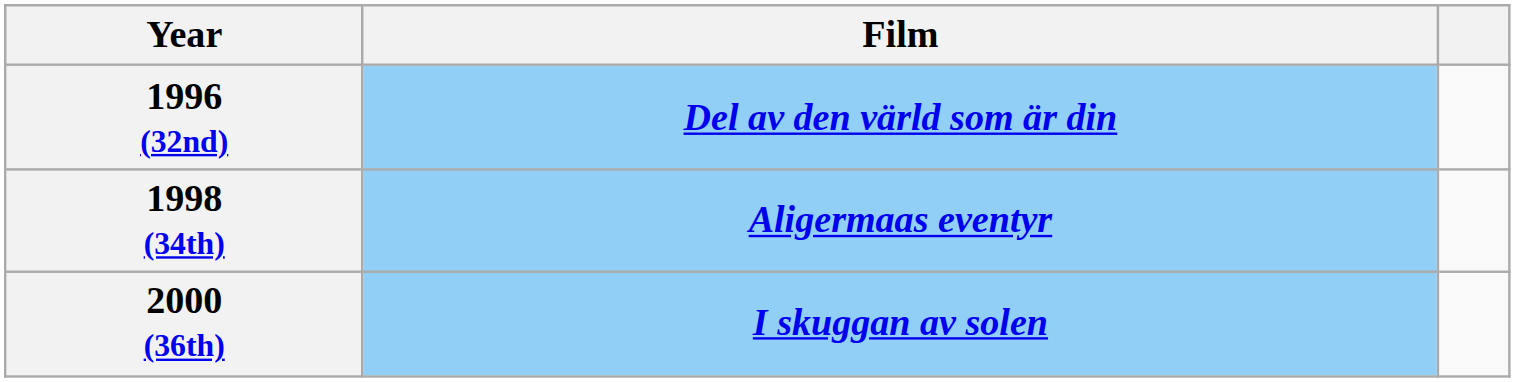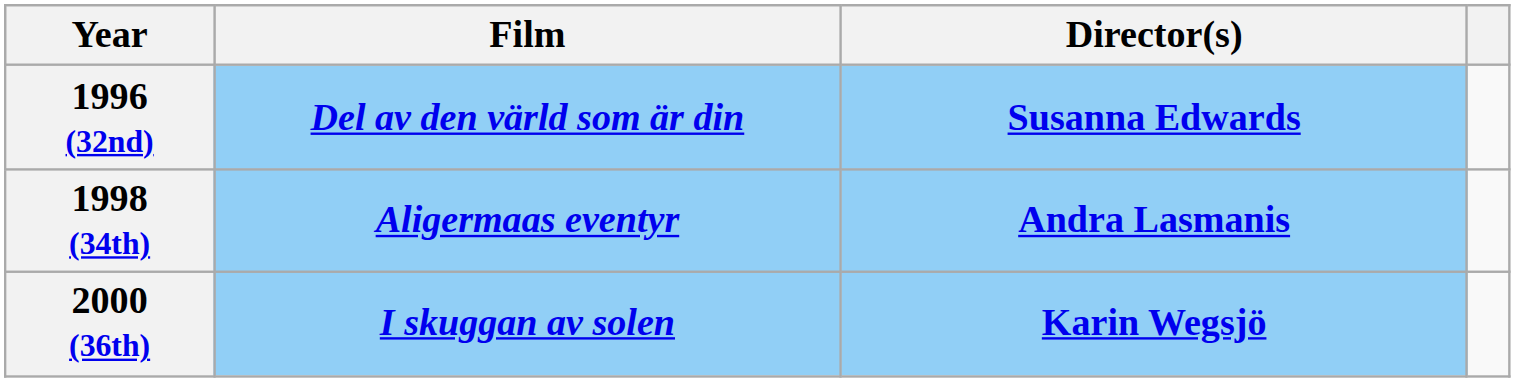+ column: Director(s) | Susanna Edwards | Andra Lasmanis | Karin Wegsjö
